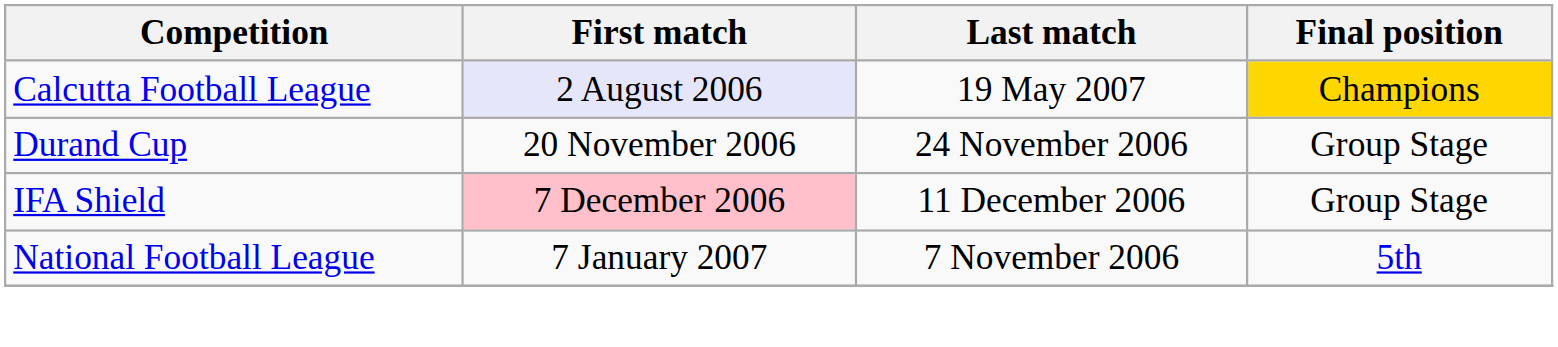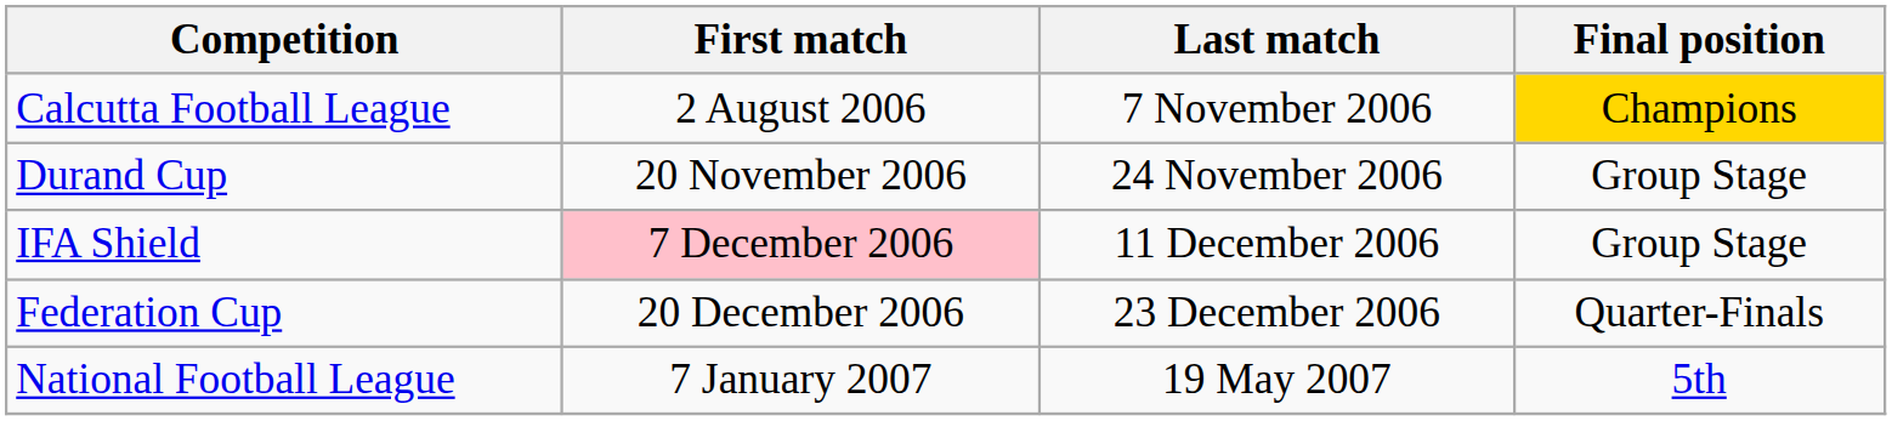Calcutta Football League | First match: lavender background -> no background
Calcutta Football League | Last match: 19 May 2007 -> 7 November 2006
+ row: Federation Cup | 20 December 2006 | 23 December 2006 | Quarter-Finals
National Football League | Last match: 7 November 2006 -> 19 May 2007
